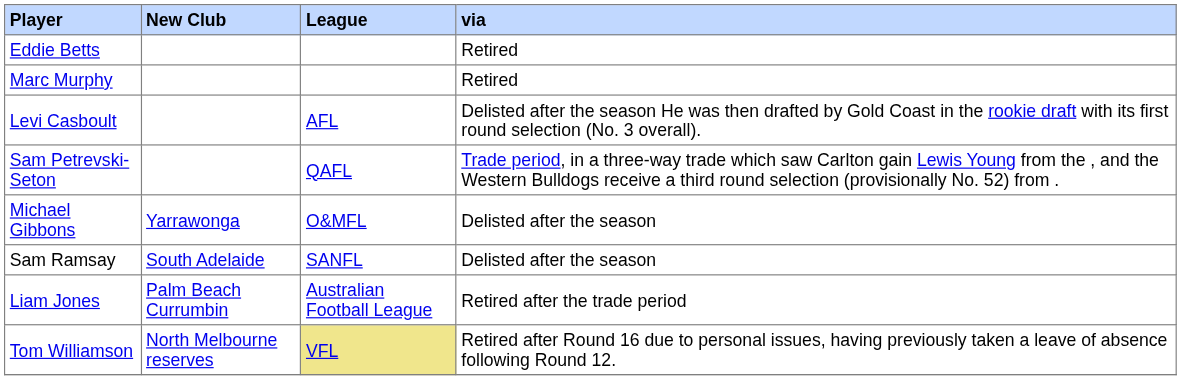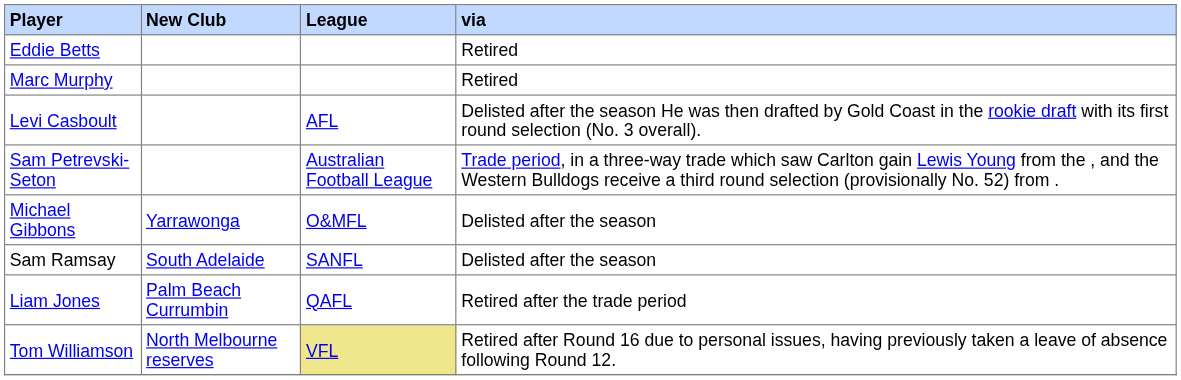Sam Petrevski-Seton | League: QAFL -> Australian Football League
Liam Jones | League: Australian Football League -> QAFL
